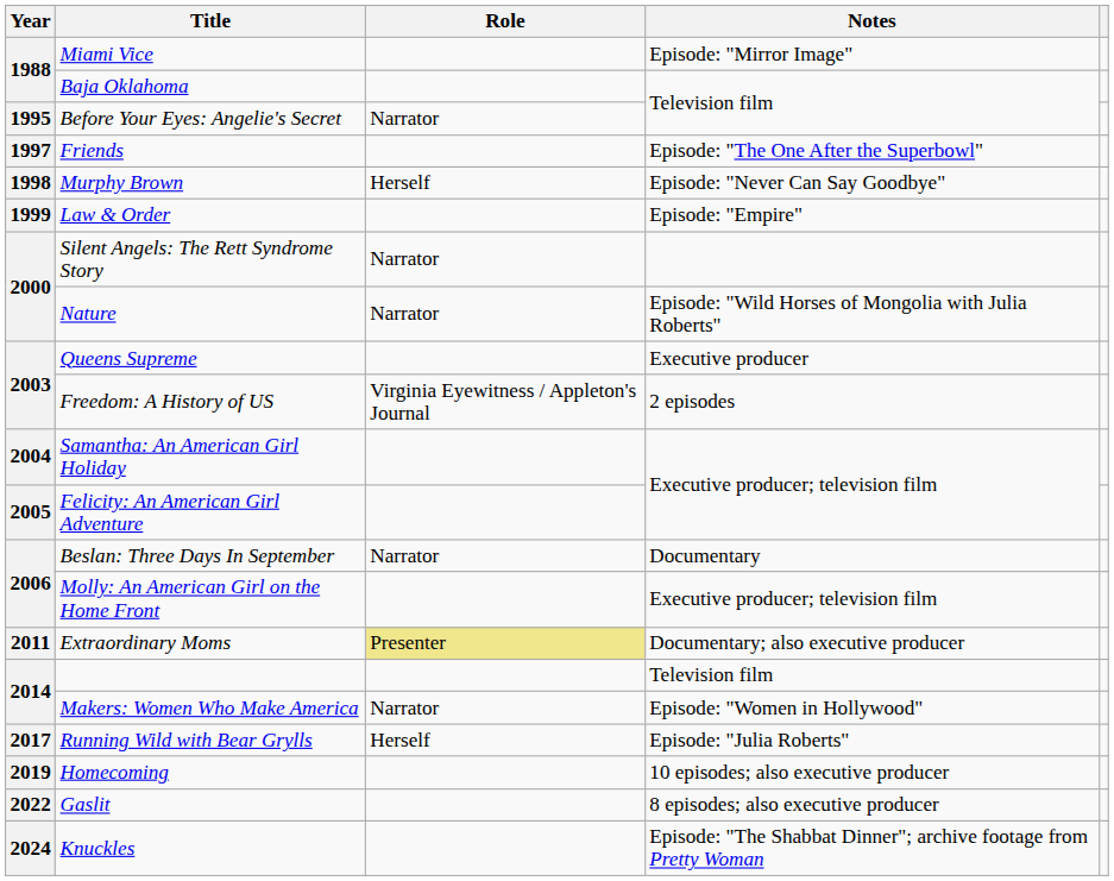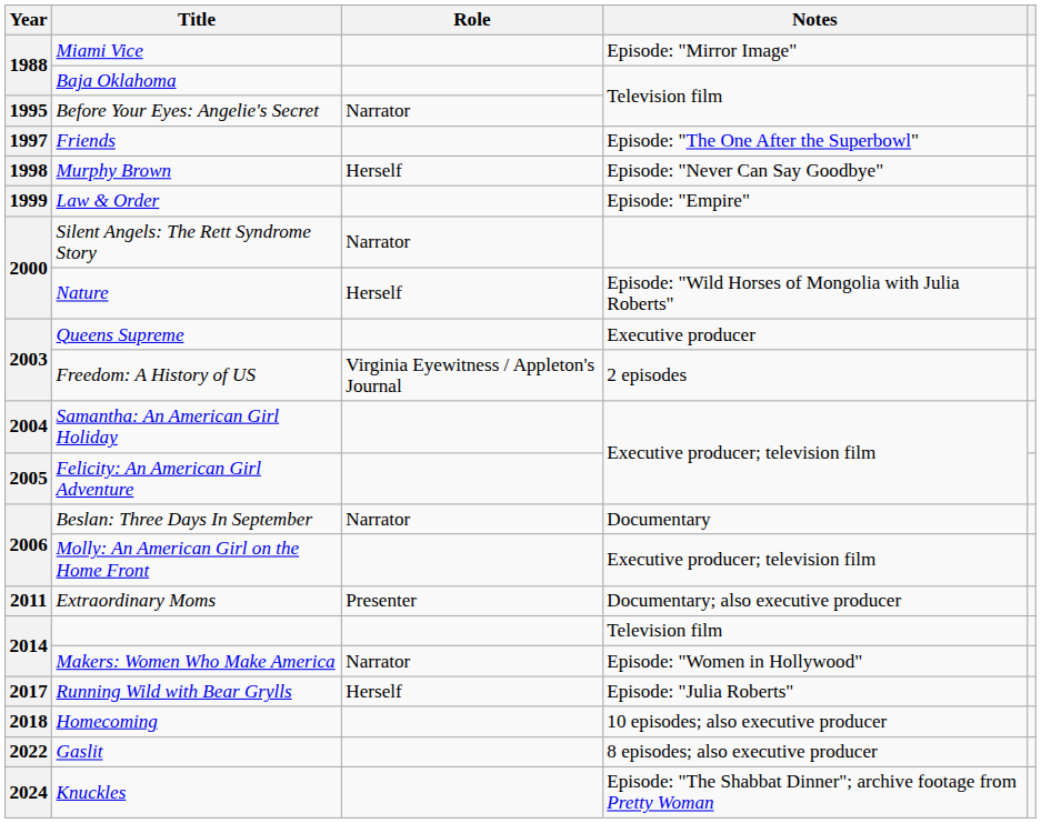Nature | Role: Narrator -> Herself
Extraordinary Moms | Role: khaki background -> no background
Homecoming | Year: 2019 -> 2018
